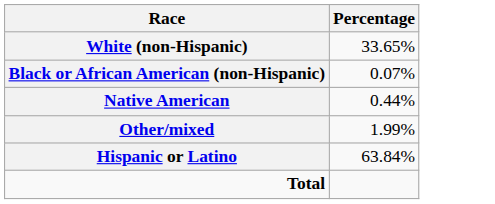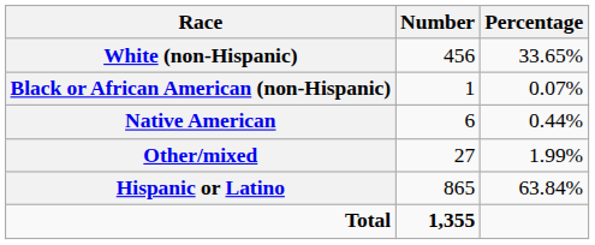+ column: Number | 456 | 1 | 6 | 27 | 865 | 1,355
